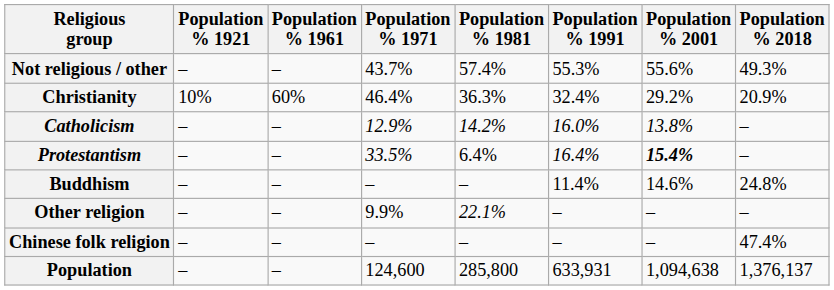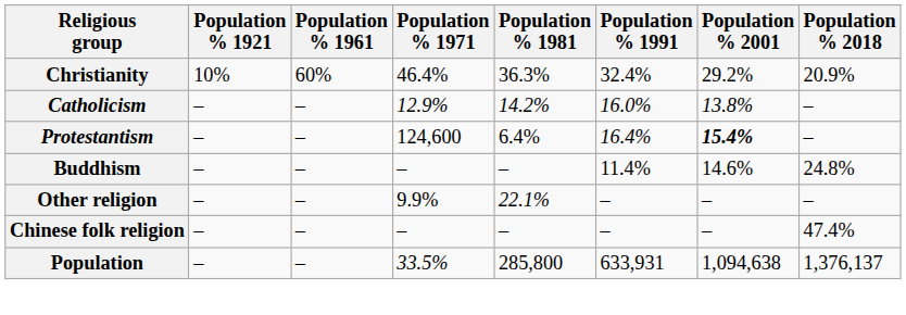- row: Not religious / other | – | – | 43.7% | 57.4% | 55.3% | 55.6% | 49.3%
Protestantism | Population % 1971: 33.5% -> 124,600
Population | Population % 1971: 124,600 -> 33.5%
